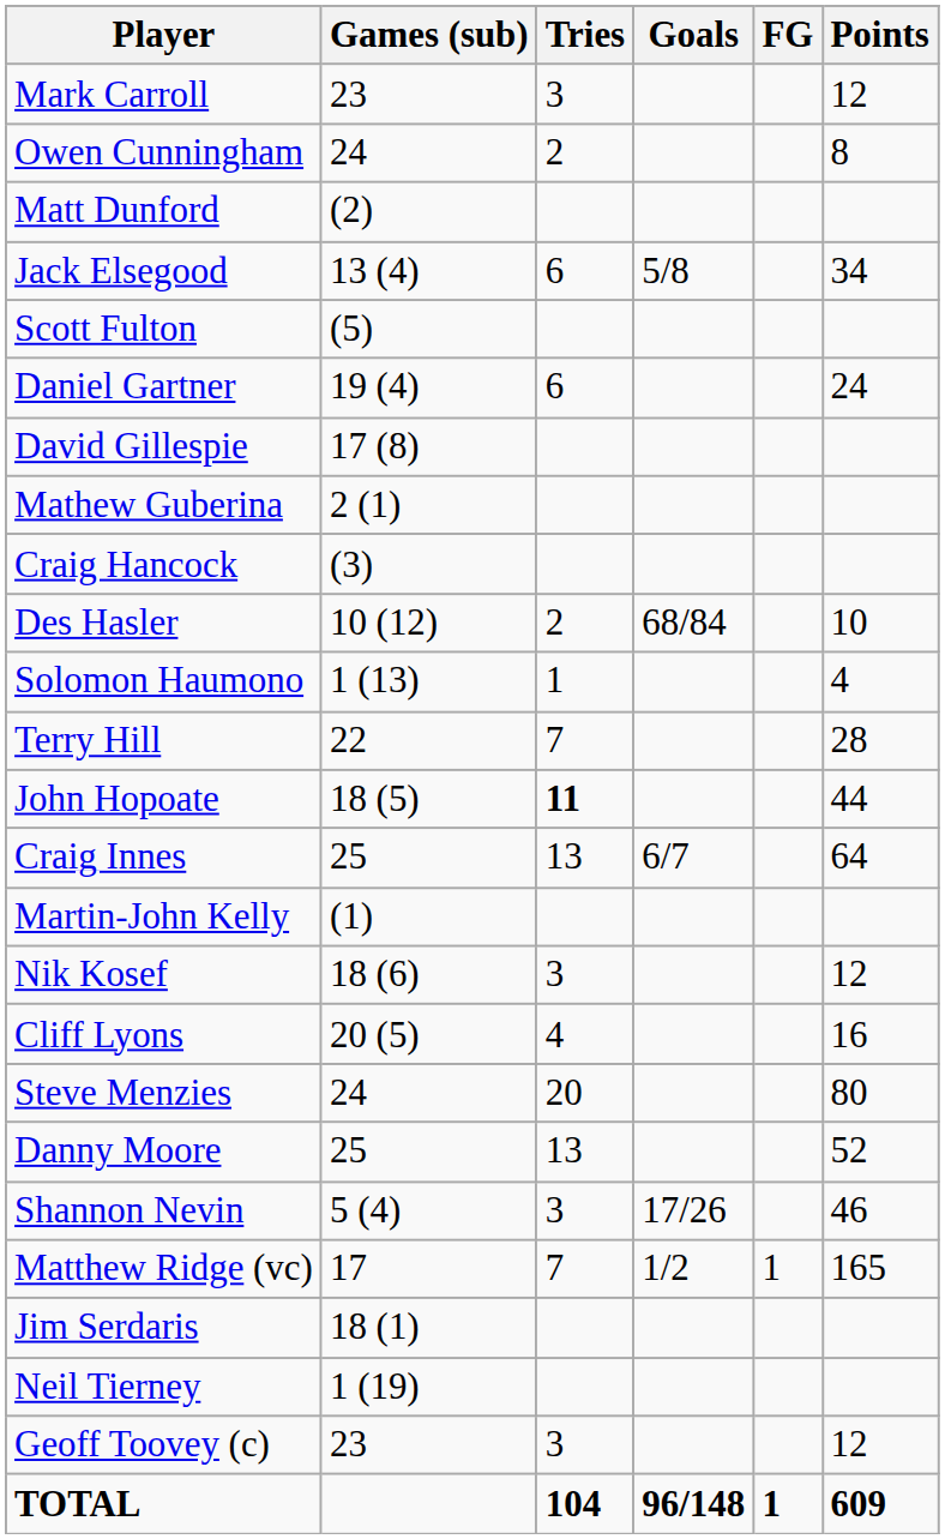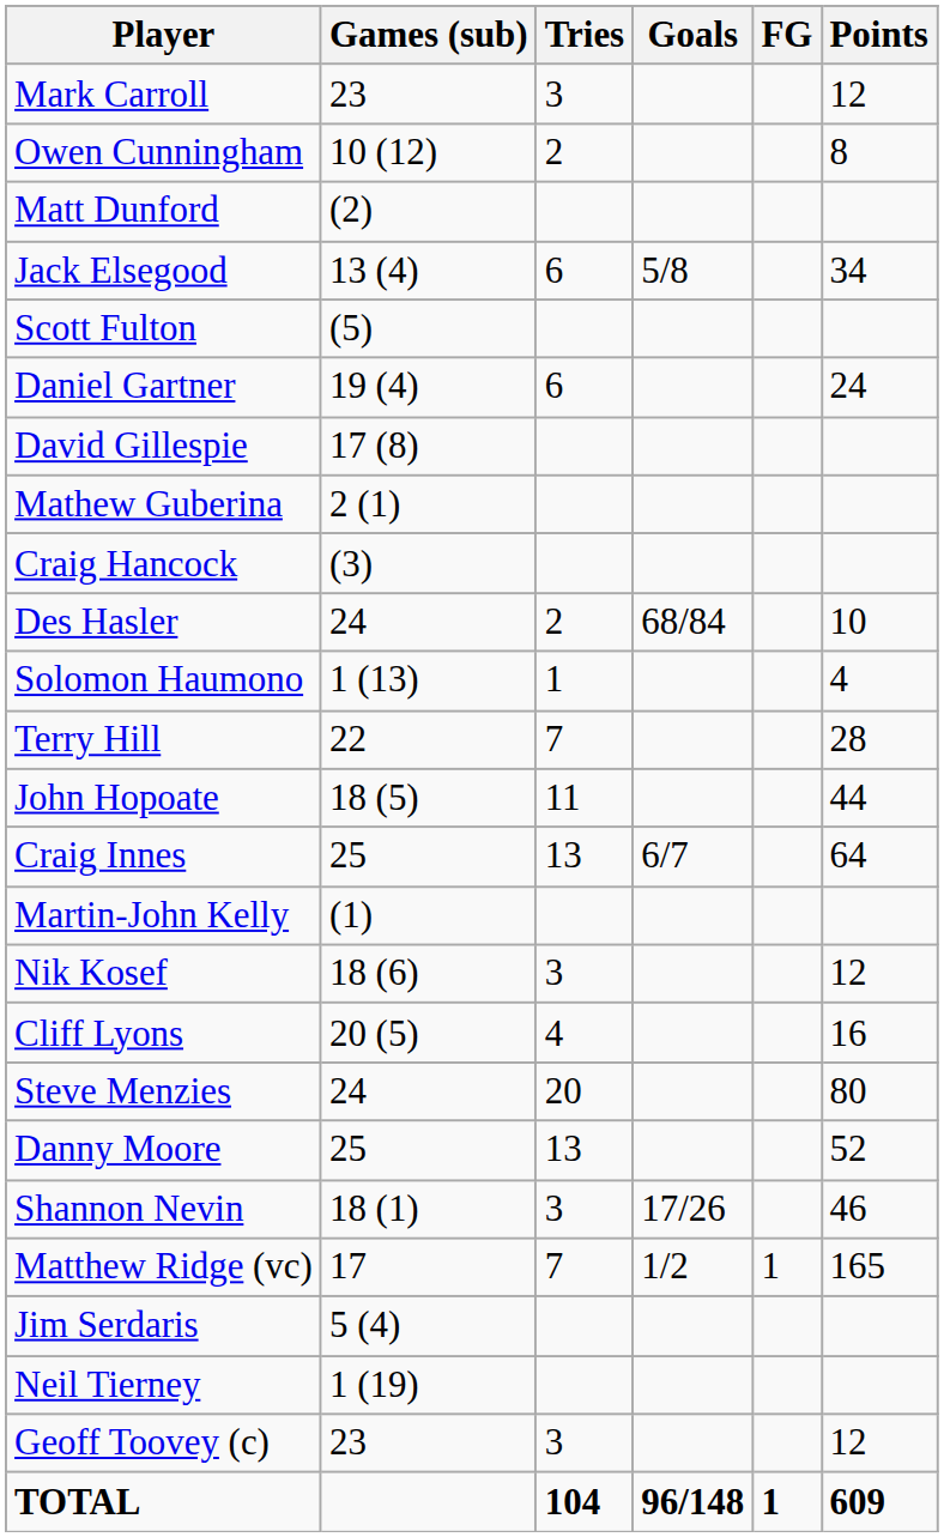Owen Cunningham | Games (sub): 24 -> 10 (12)
Des Hasler | Games (sub): 10 (12) -> 24
John Hopoate | Tries: bold -> normal
Shannon Nevin | Games (sub): 5 (4) -> 18 (1)
Jim Serdaris | Games (sub): 18 (1) -> 5 (4)
